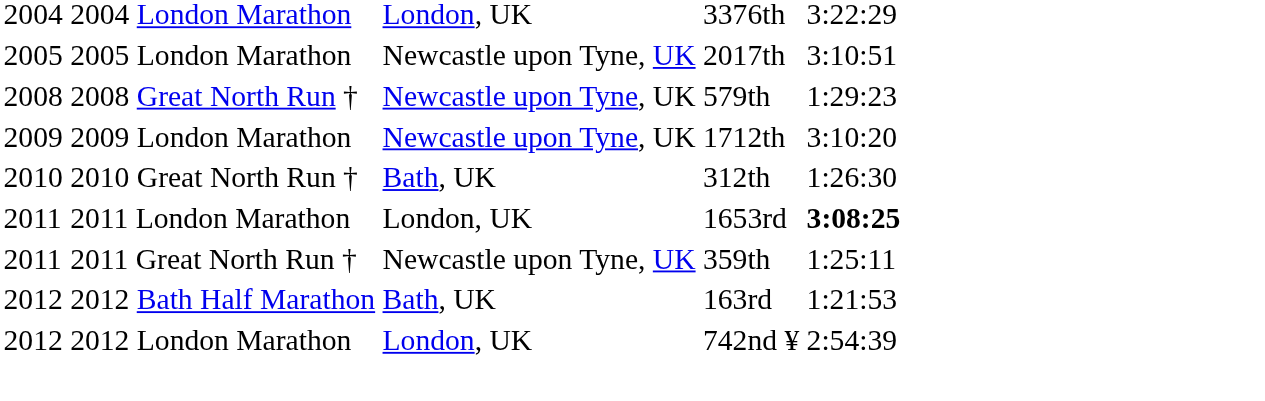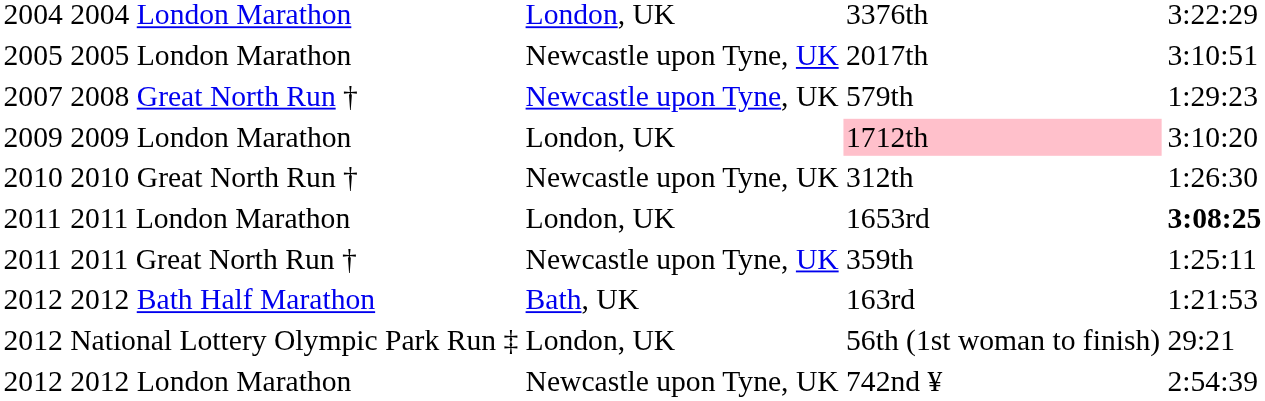2008 Great North Run † | column 1: 2008 -> 2007
2009 London Marathon | column 3: Newcastle upon Tyne, UK -> London, UK
2009 London Marathon | column 4: no background -> pink background
2010 Great North Run † | column 3: Bath, UK -> Newcastle upon Tyne, UK
+ row: 2012 | National Lottery Olympic Park Run ‡ | London, UK | 56th (1st woman to finish) | 29:21
2012 London Marathon | column 3: London, UK -> Newcastle upon Tyne, UK
